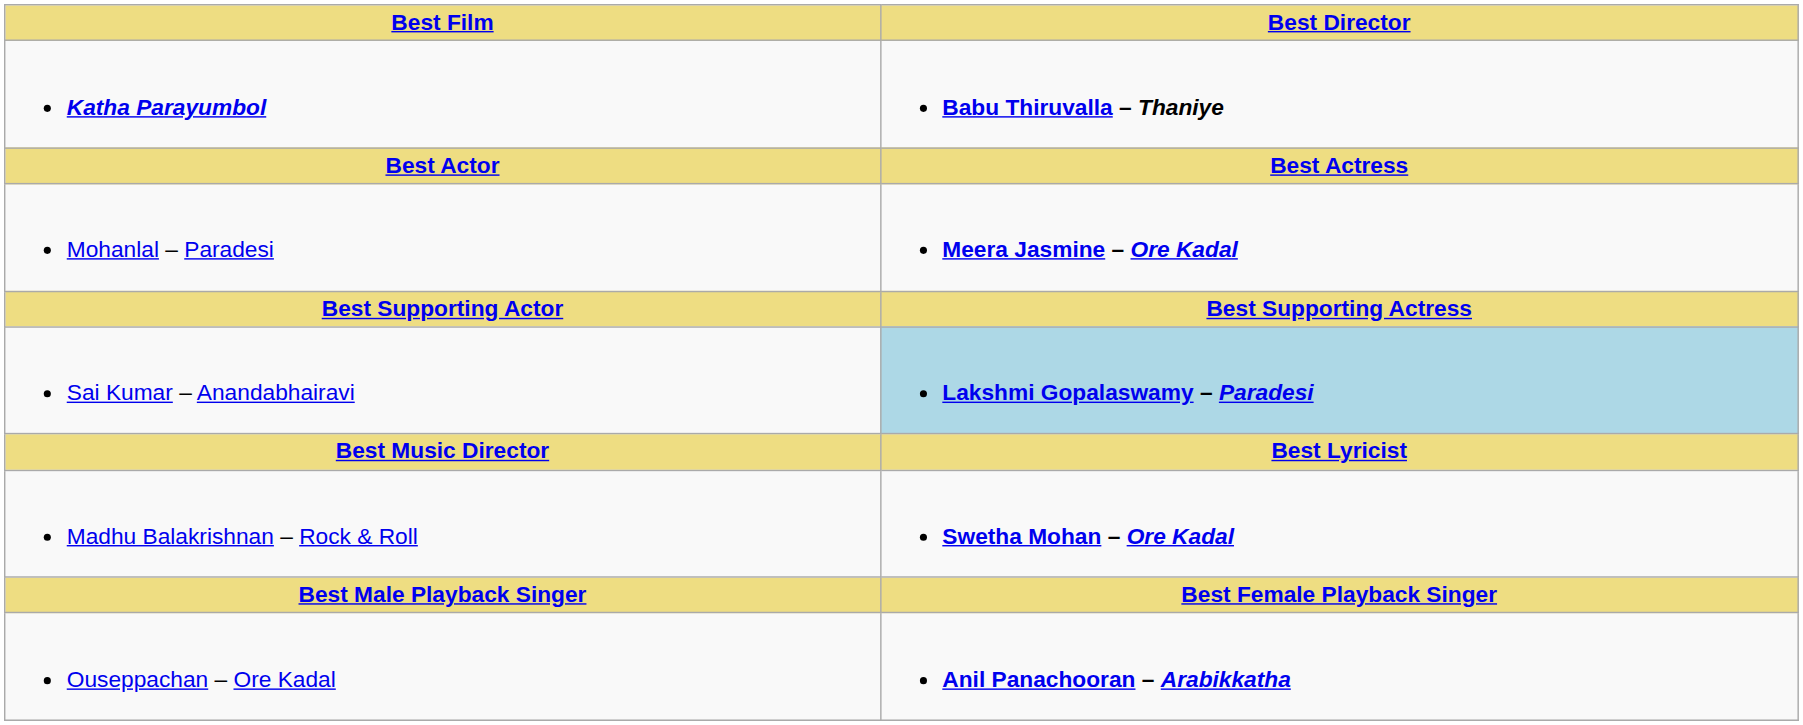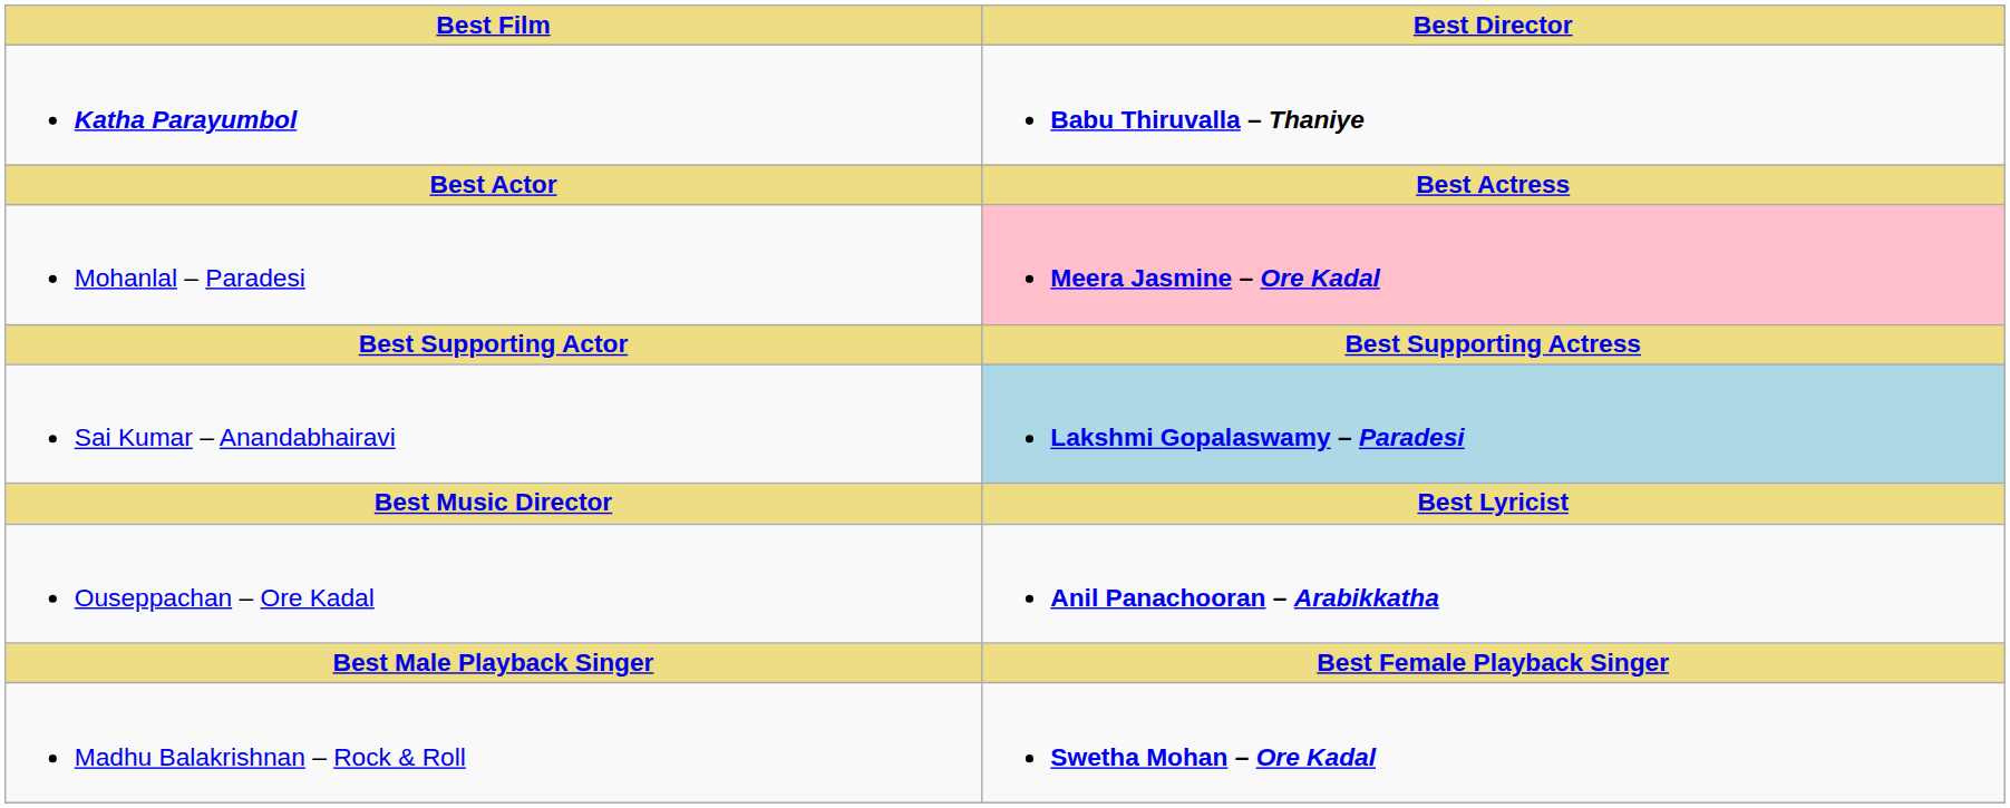Mohanlal – Paradesi | Best Director: no background -> pink background
rows swapped: Ouseppachan – Ore Kadal <-> Madhu Balakrishnan – Rock & Roll
